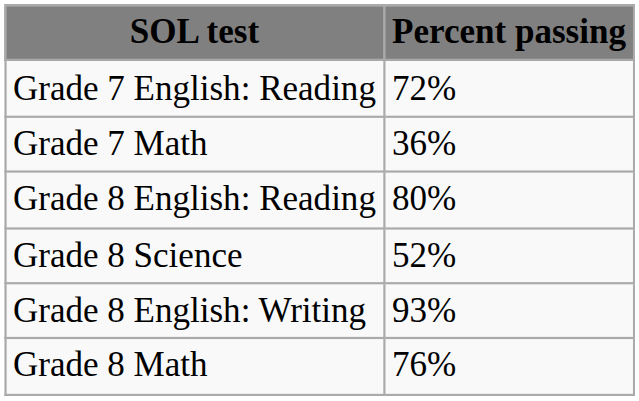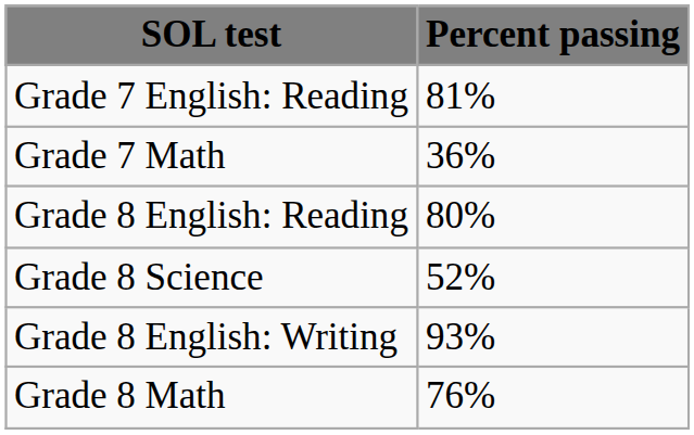Grade 7 English: Reading | Percent passing: 72% -> 81%
